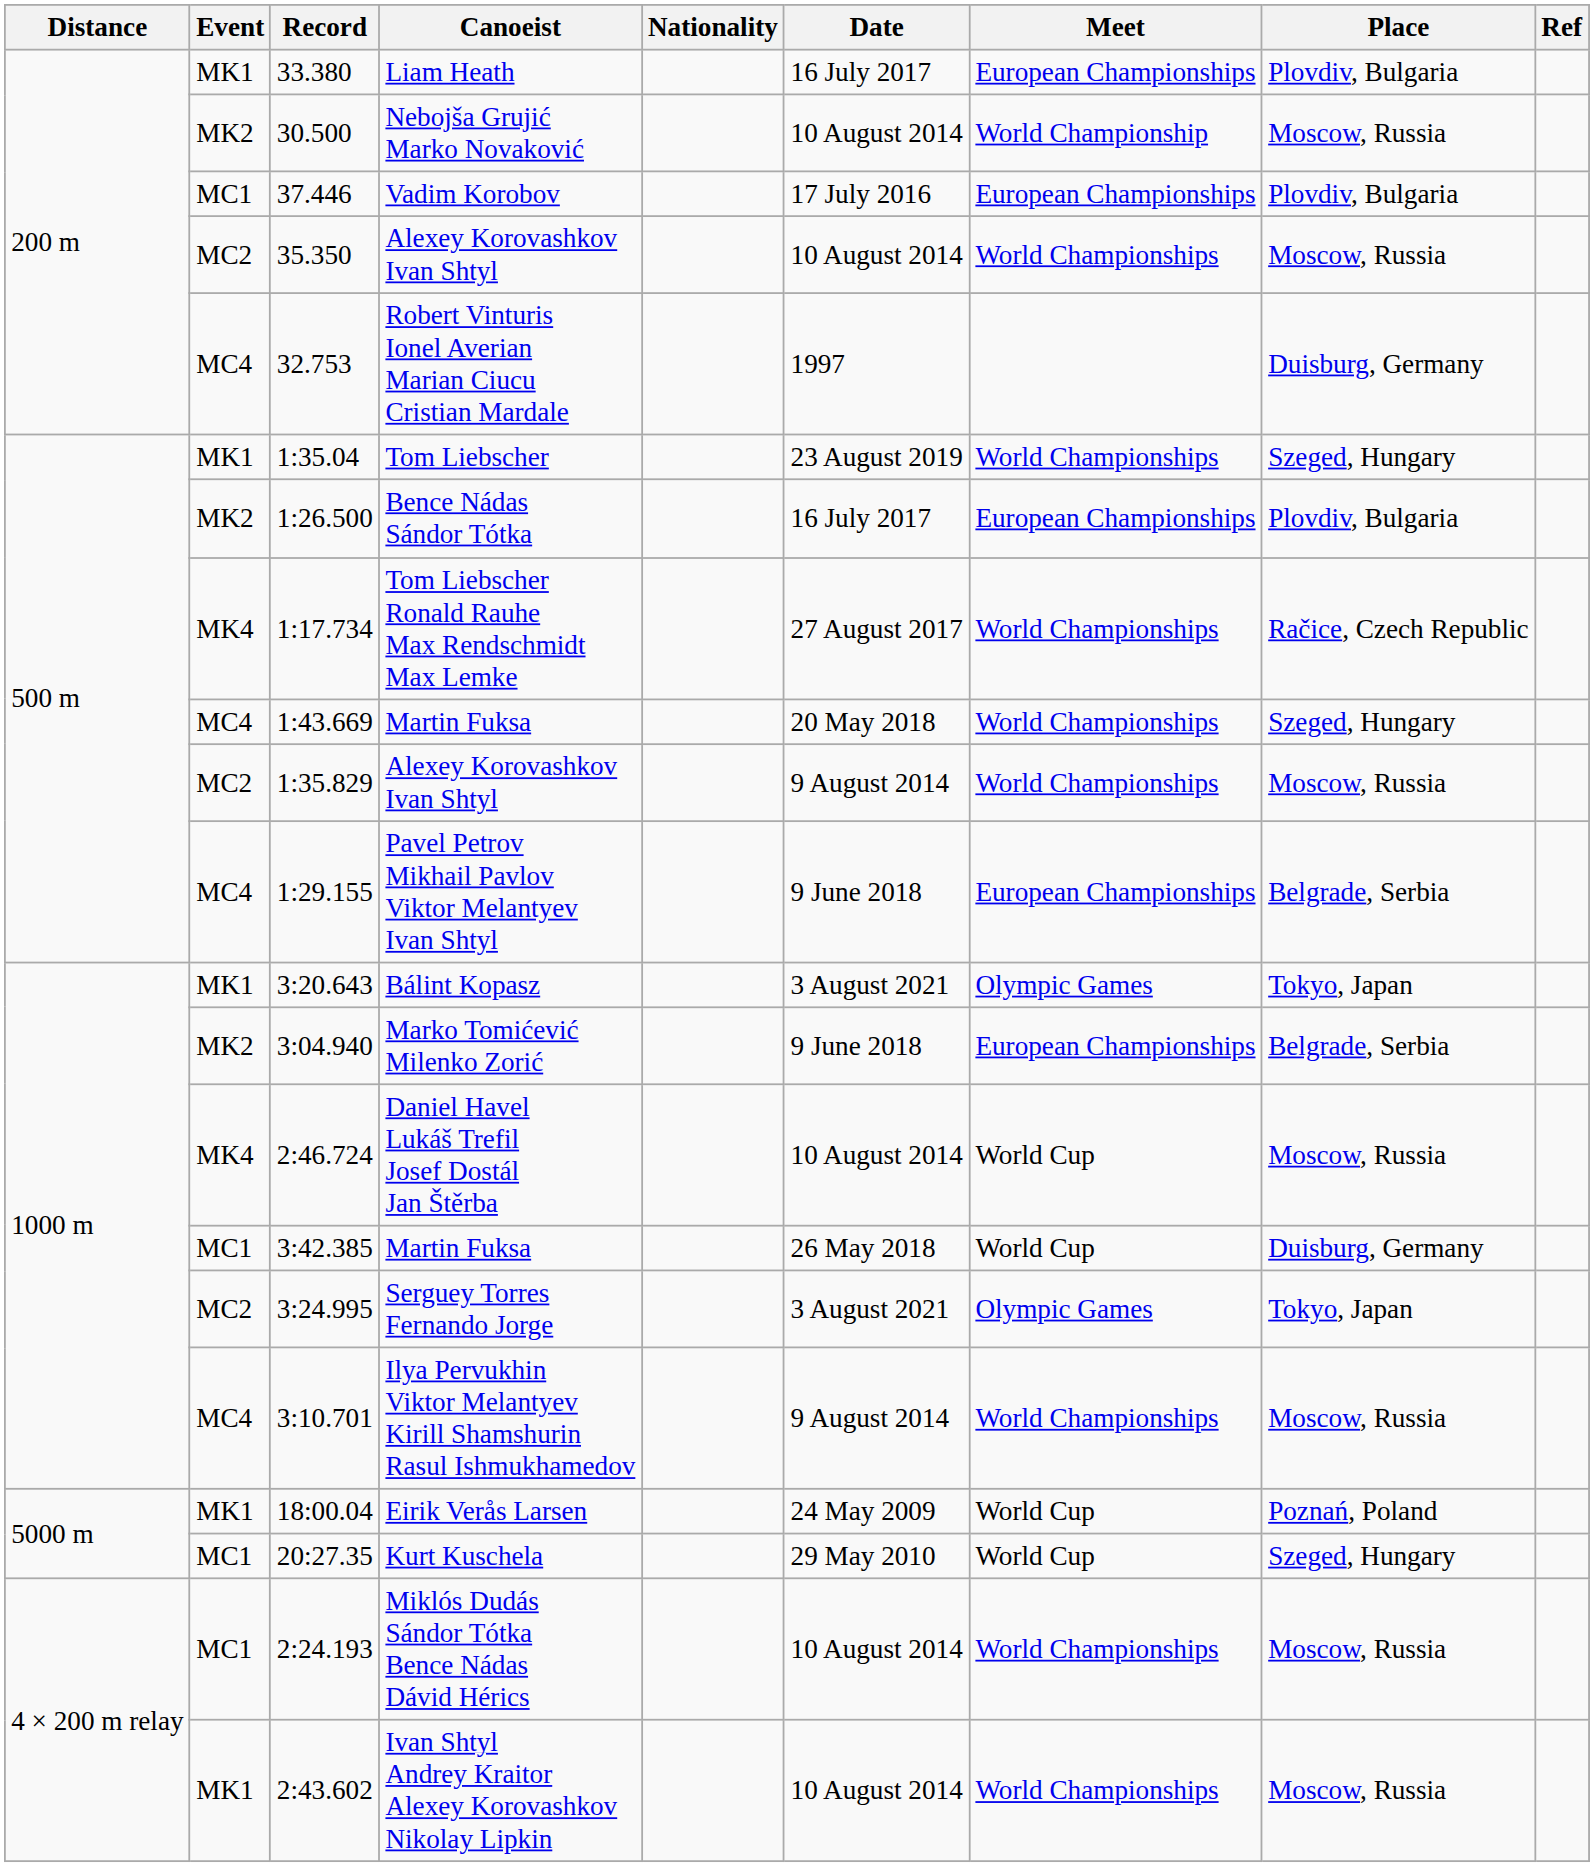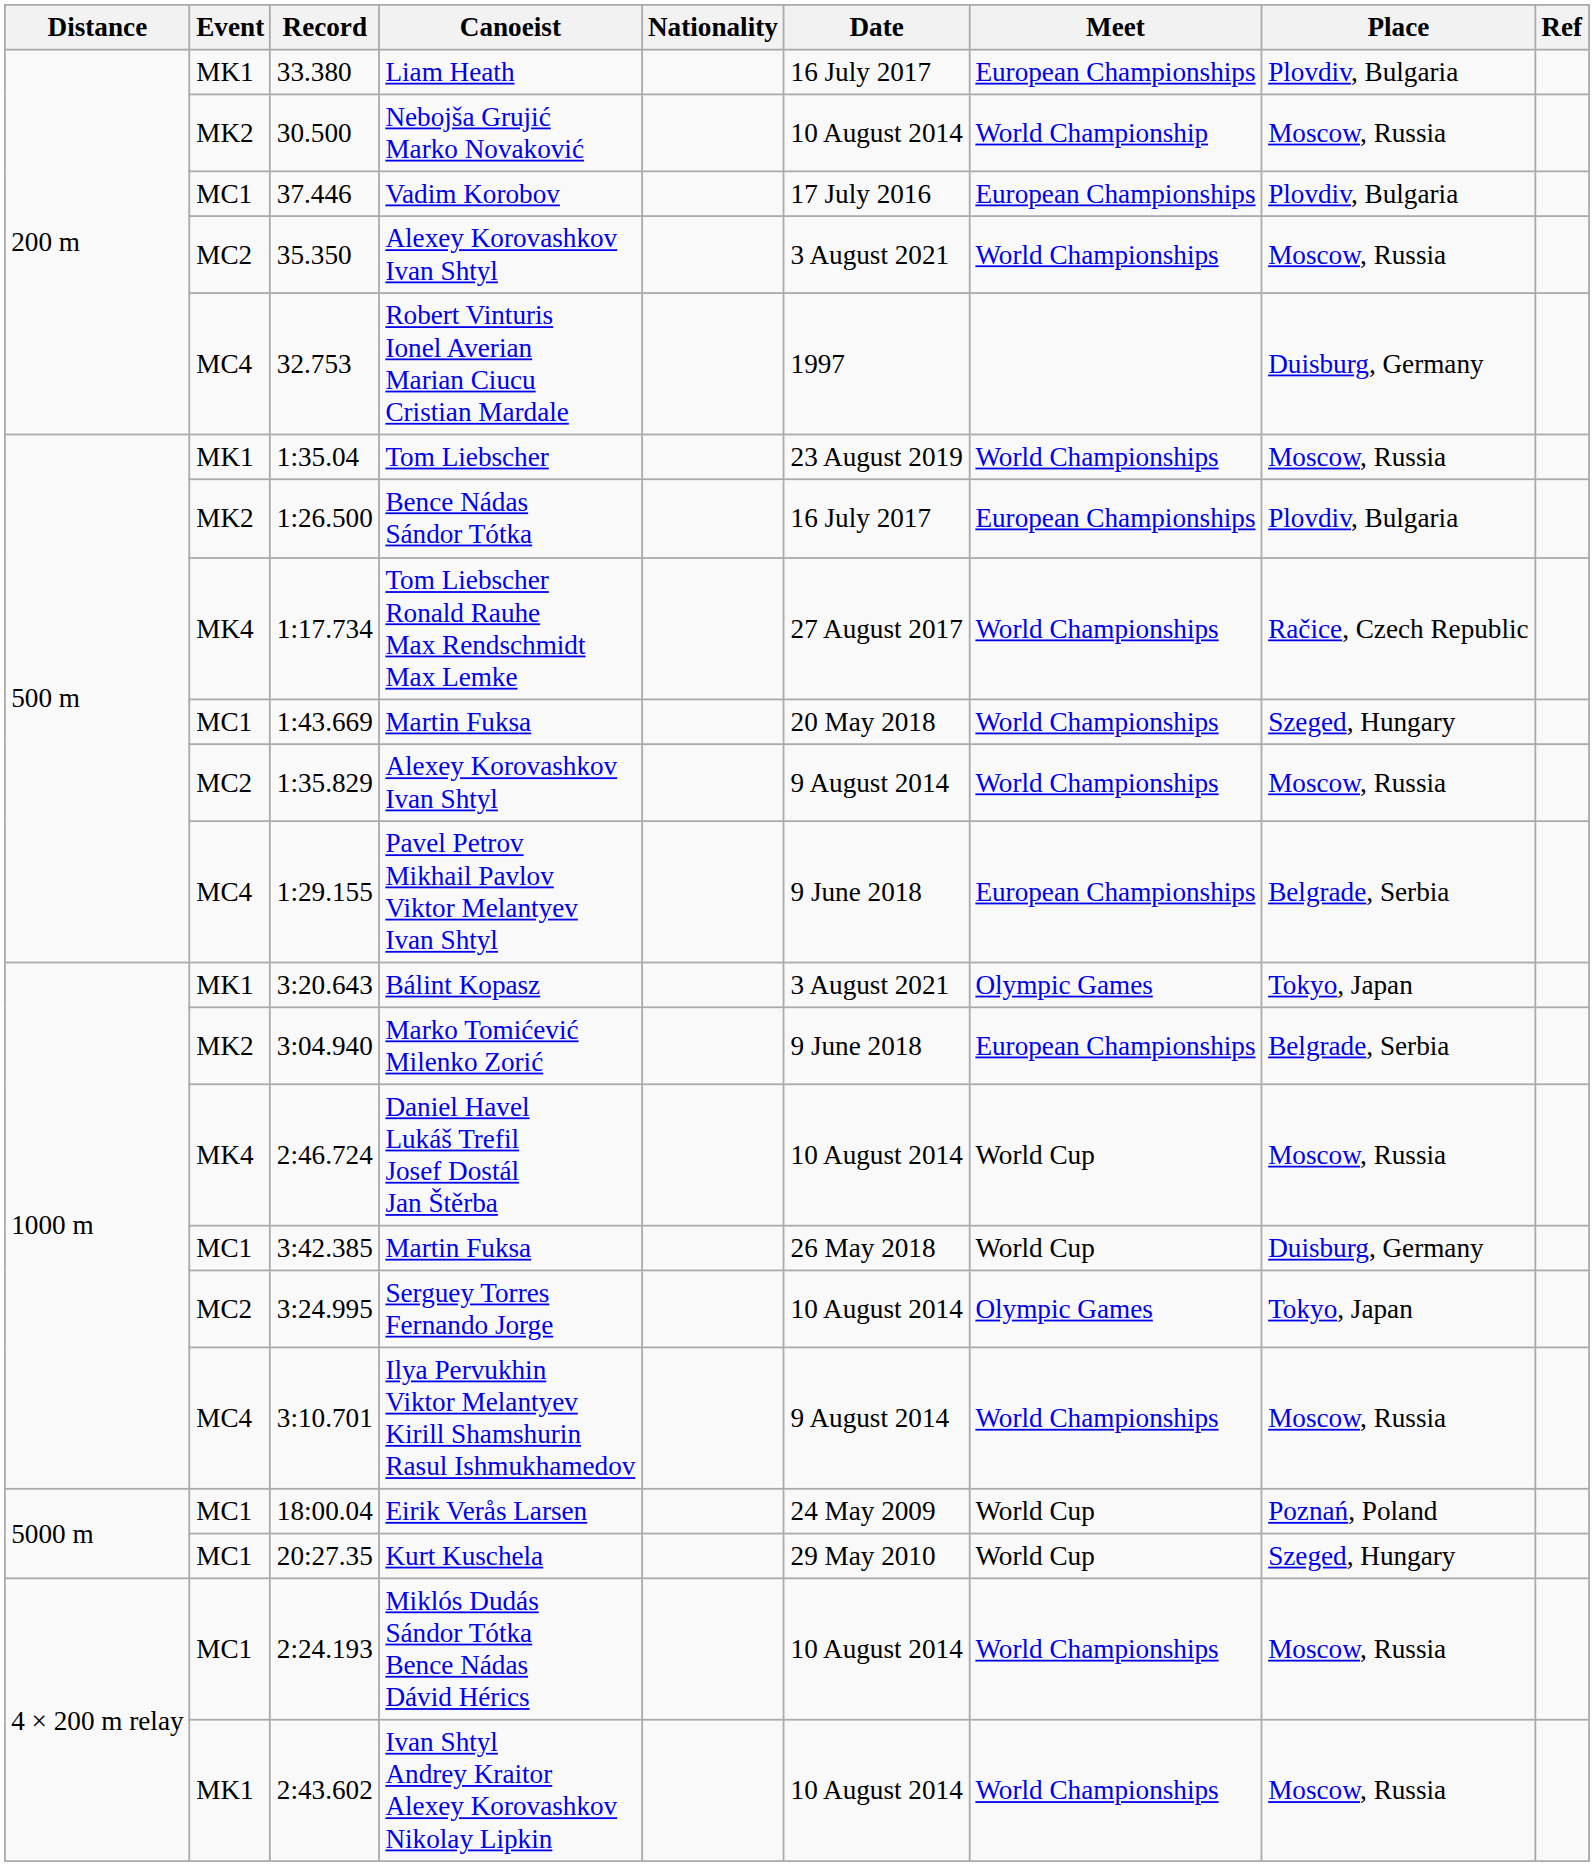35.350 / Alexey Korovashkov Ivan Shtyl | Date: 10 August 2014 -> 3 August 2021
Tom Liebscher | Place: Szeged, Hungary -> Moscow, Russia
1:43.669 / Martin Fuksa | Event: MC4 -> MC1
Serguey Torres Fernando Jorge | Date: 3 August 2021 -> 10 August 2014
Eirik Verås Larsen | Event: MK1 -> MC1
